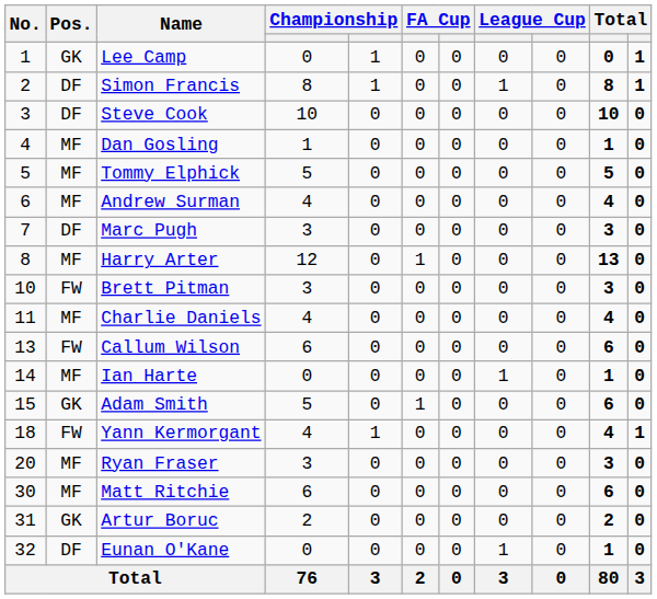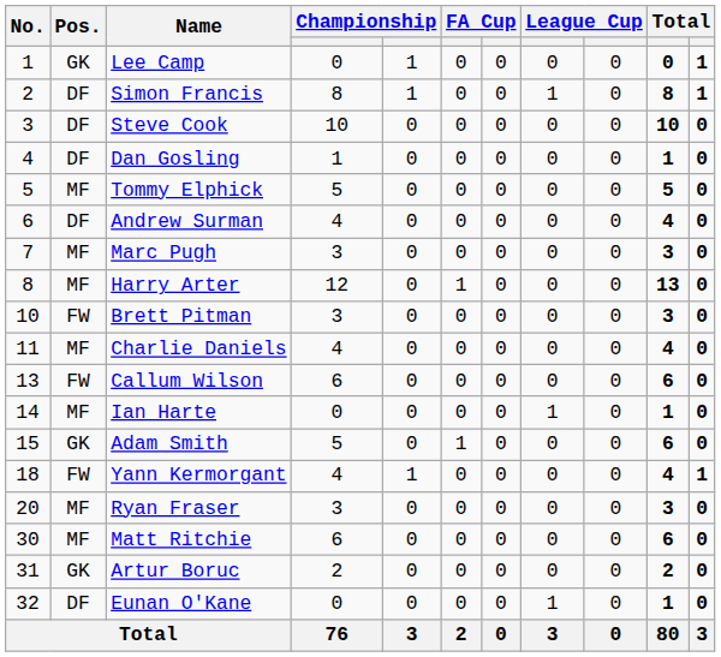Dan Gosling | Pos.: MF -> DF
Andrew Surman | Pos.: MF -> DF
Marc Pugh | Pos.: DF -> MF
